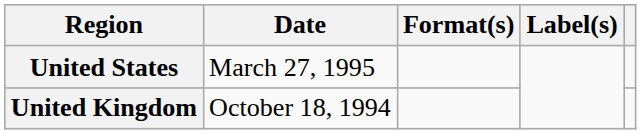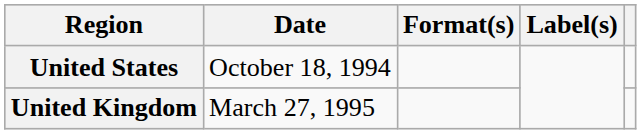United States | Date: March 27, 1995 -> October 18, 1994
United Kingdom | Date: October 18, 1994 -> March 27, 1995
